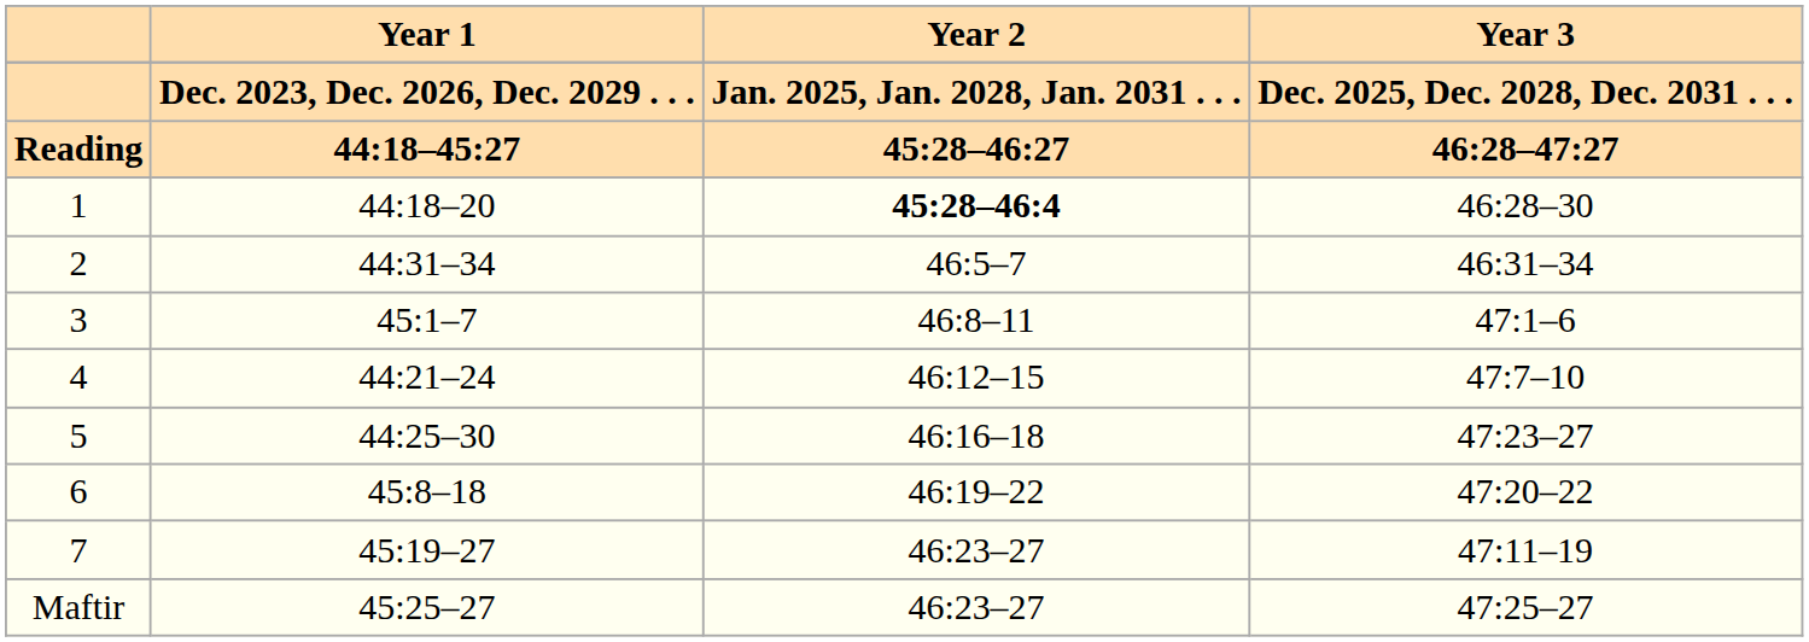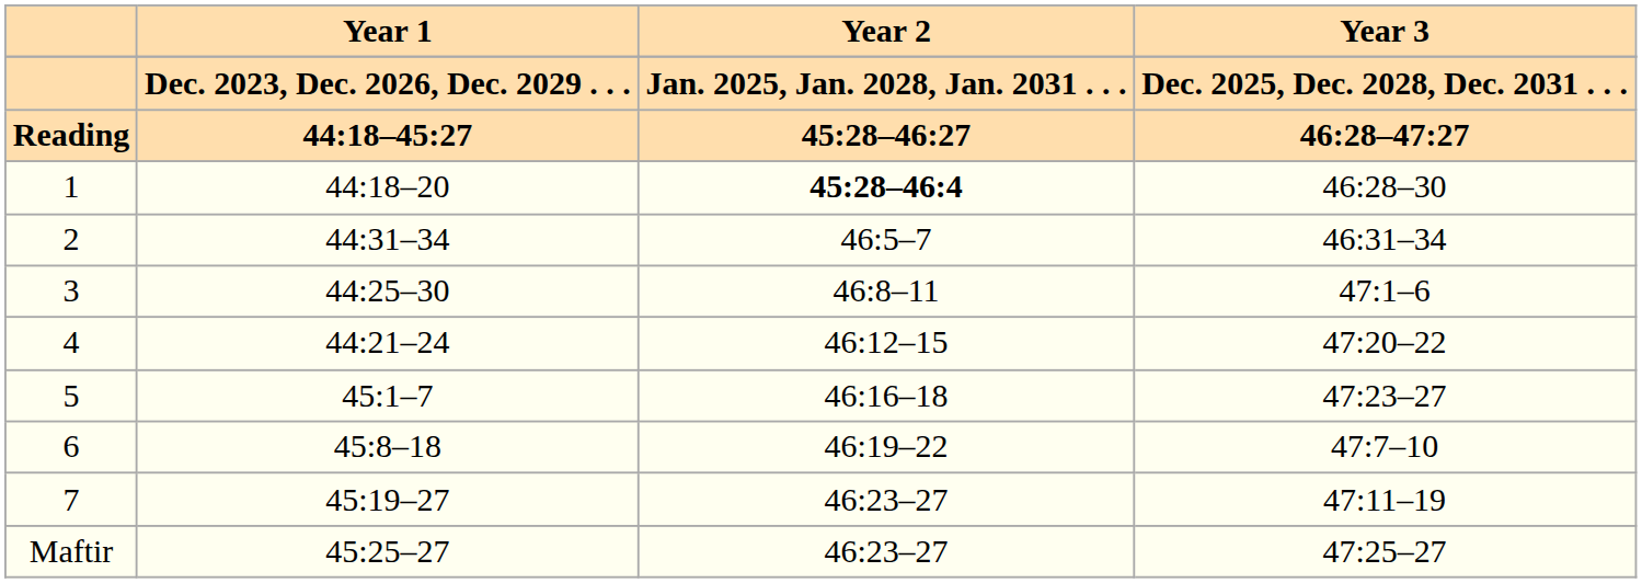3 | Year 1: 45:1–7 -> 44:25–30
4 | Year 3: 47:7–10 -> 47:20–22
5 | Year 1: 44:25–30 -> 45:1–7
6 | Year 3: 47:20–22 -> 47:7–10
